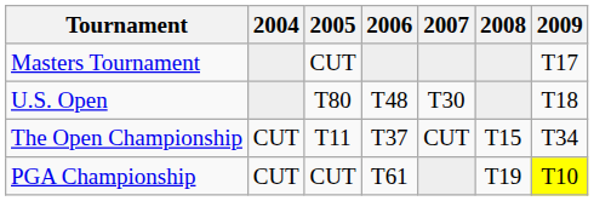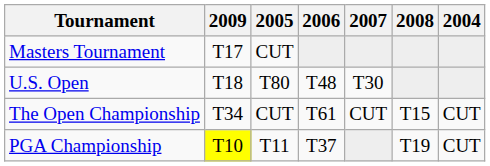columns swapped: 2004 <-> 2009
The Open Championship | 2005: T11 -> CUT
The Open Championship | 2006: T37 -> T61
PGA Championship | 2005: CUT -> T11
PGA Championship | 2006: T61 -> T37
